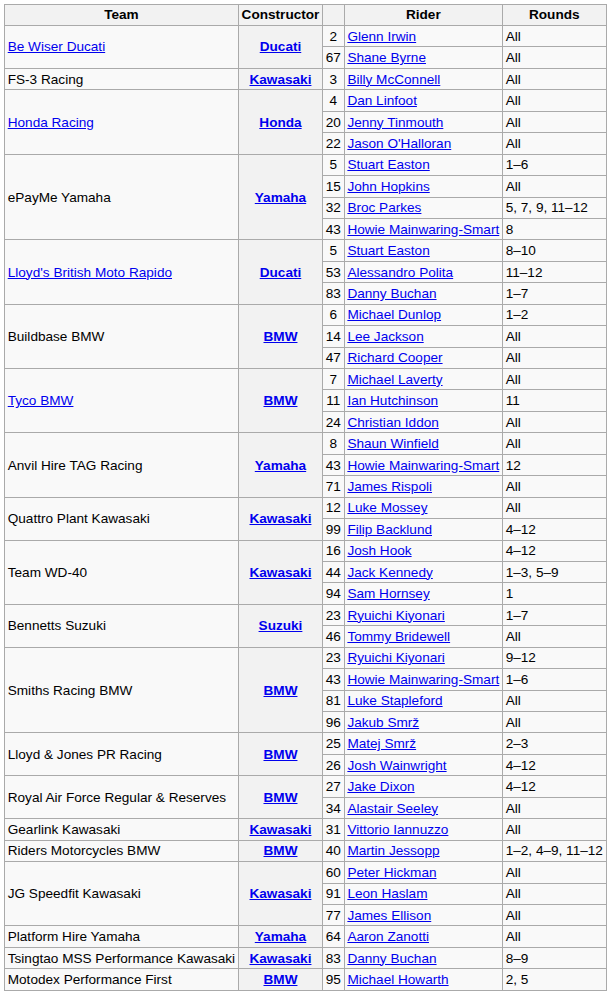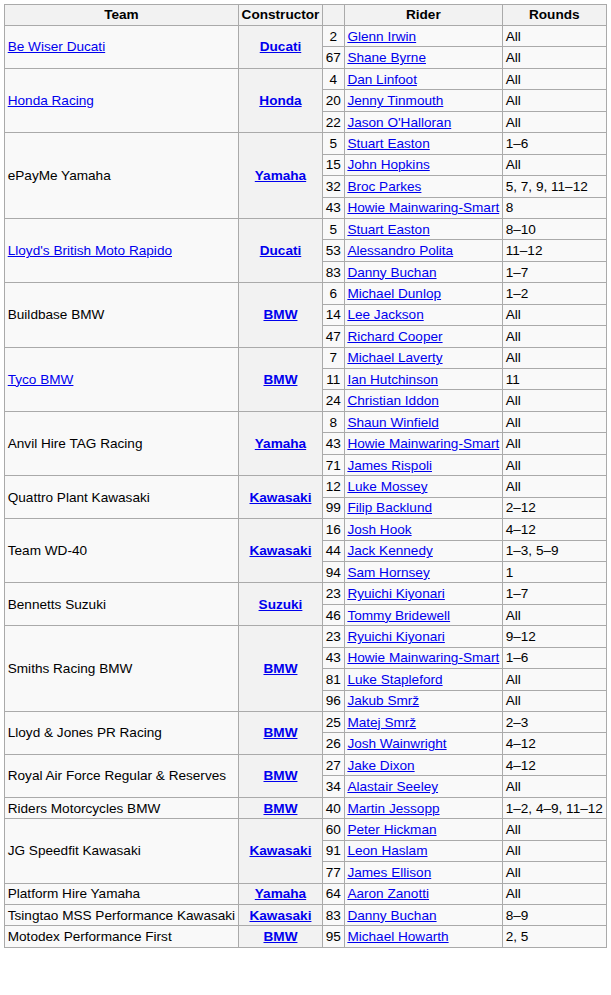- row: FS-3 Racing | Kawasaki | 3 | Billy McConnell | All
Anvil Hire TAG Racing / 43 | Rounds: 12 -> All
99 | Rounds: 4–12 -> 2–12
- row: Gearlink Kawasaki | Kawasaki | 31 | Vittorio Iannuzzo | All
